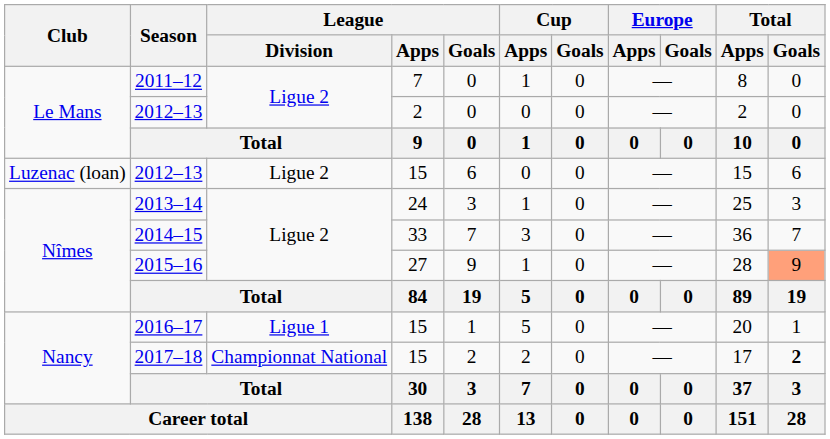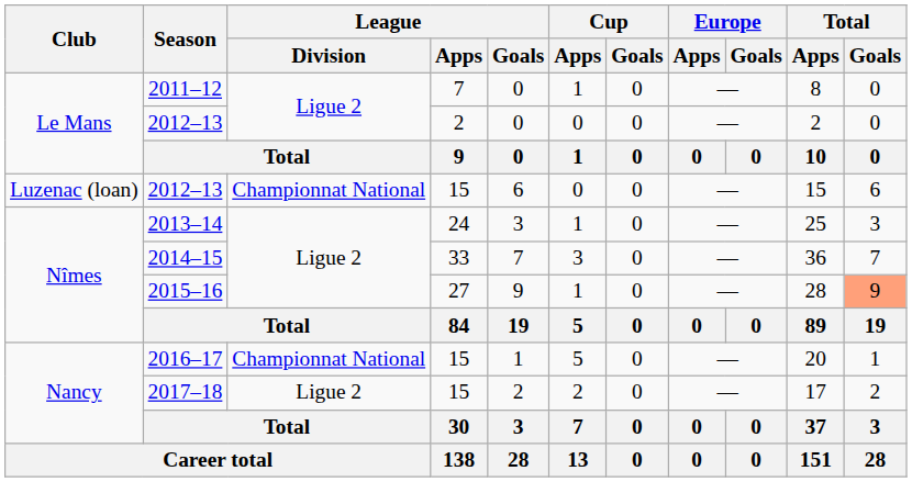2012–13 / 15 | League / Division: Ligue 2 -> Championnat National
2016–17 | League / Division: Ligue 1 -> Championnat National
2017–18 | League / Division: Championnat National -> Ligue 2
2017–18 | Total / Goals: bold -> normal
